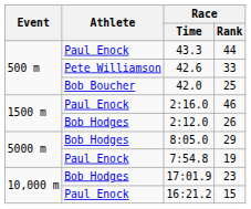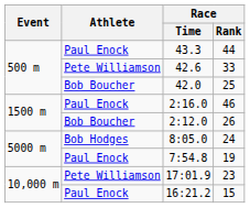2:12.0 | Athlete: Bob Hodges -> Bob Boucher
8:05.0 | Race / Rank: 29 -> 24
17:01.9 | Athlete: Bob Hodges -> Pete Williamson
